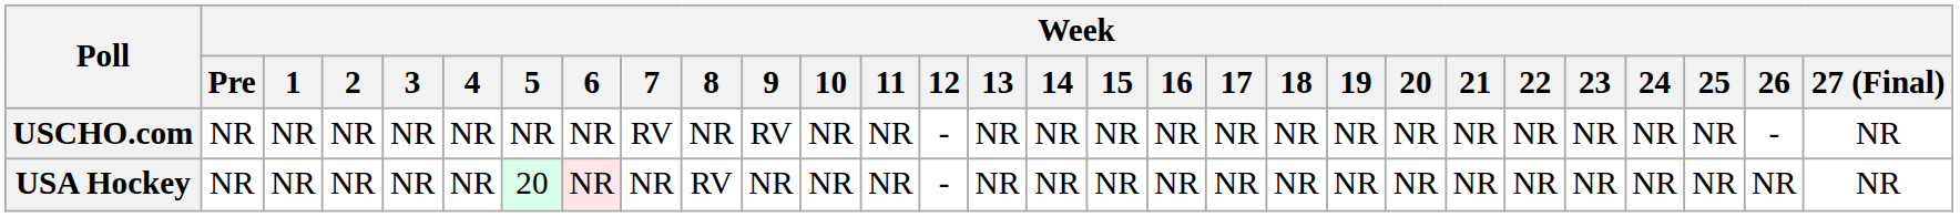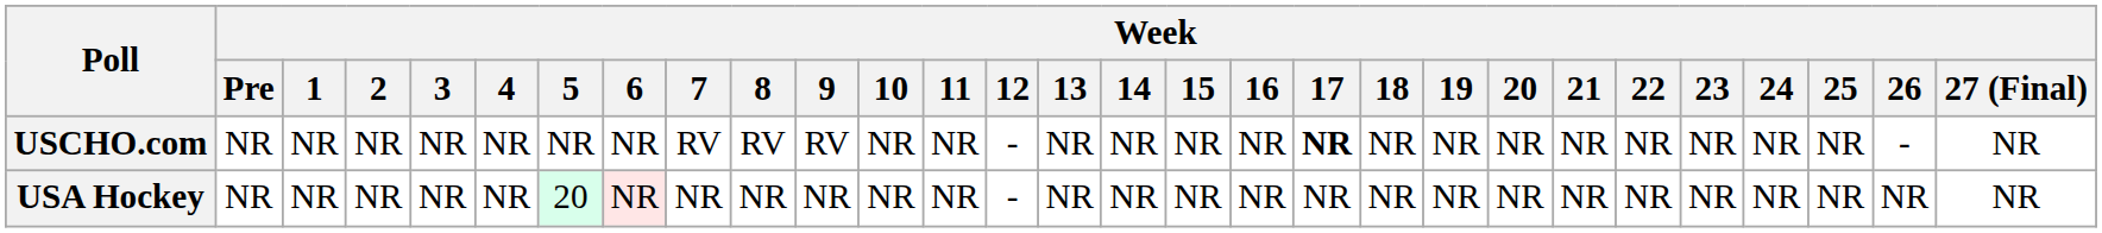USCHO.com | Week / 8: NR -> RV
USCHO.com | Week / 17: normal -> bold
USA Hockey | Week / 8: RV -> NR
